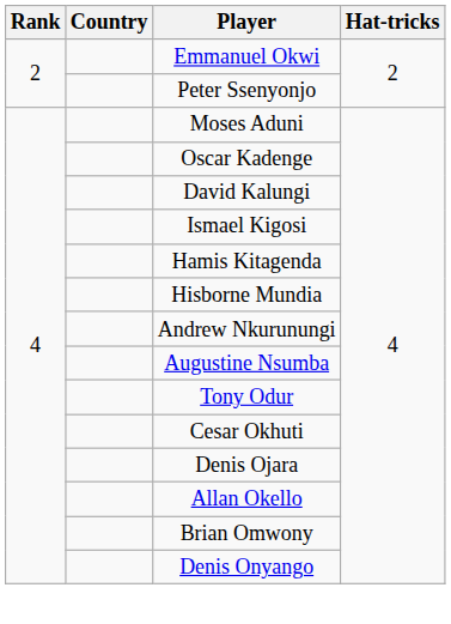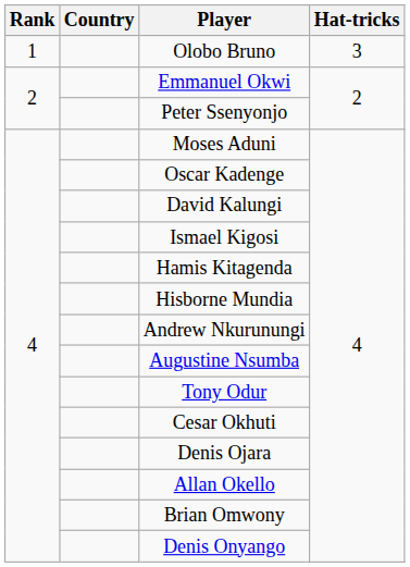+ row: 1 | Olobo Bruno | 3
